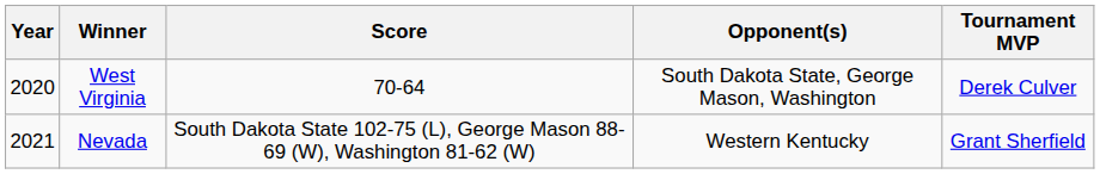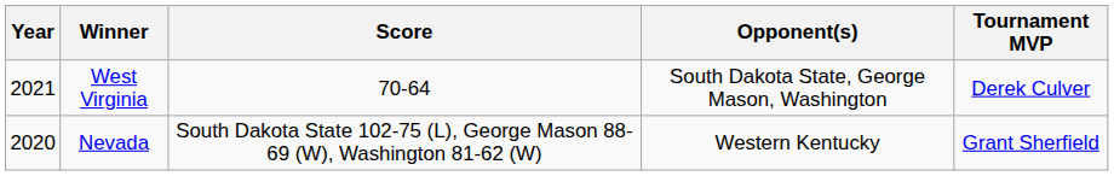West Virginia | Year: 2020 -> 2021
Nevada | Year: 2021 -> 2020
